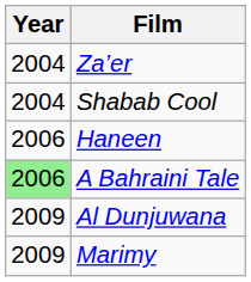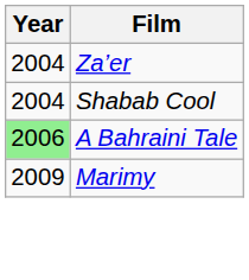- row: 2006 | Haneen
- row: 2009 | Al Dunjuwana
